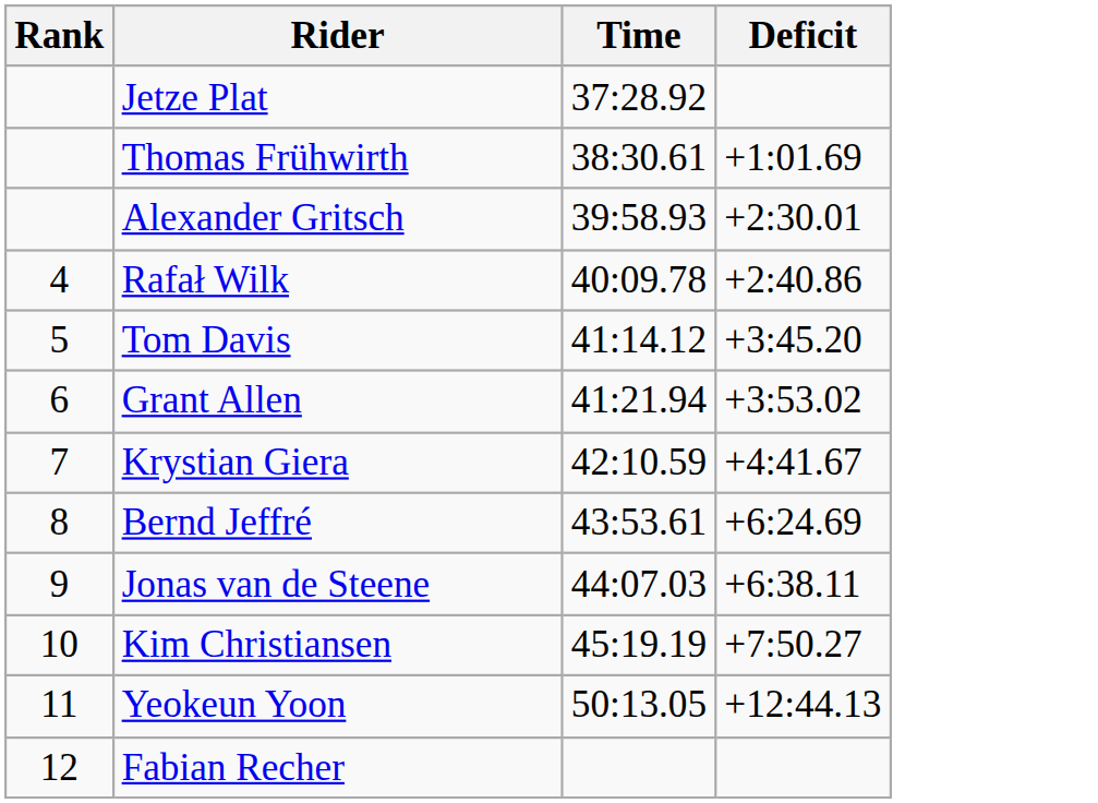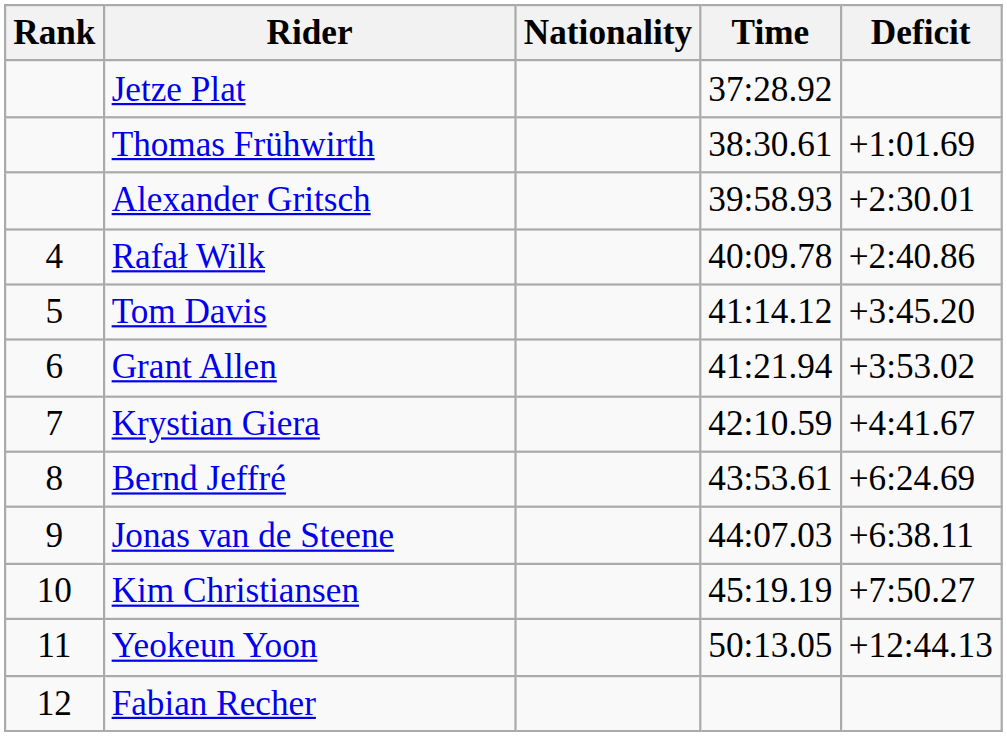+ column: Nationality
